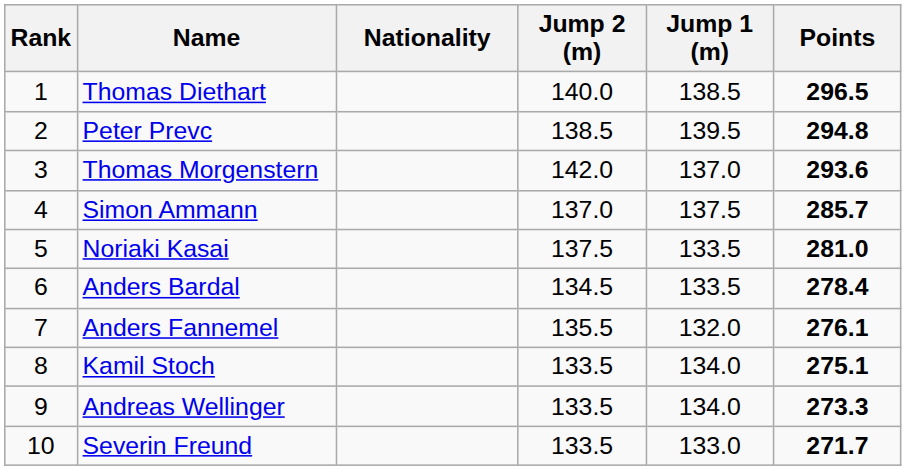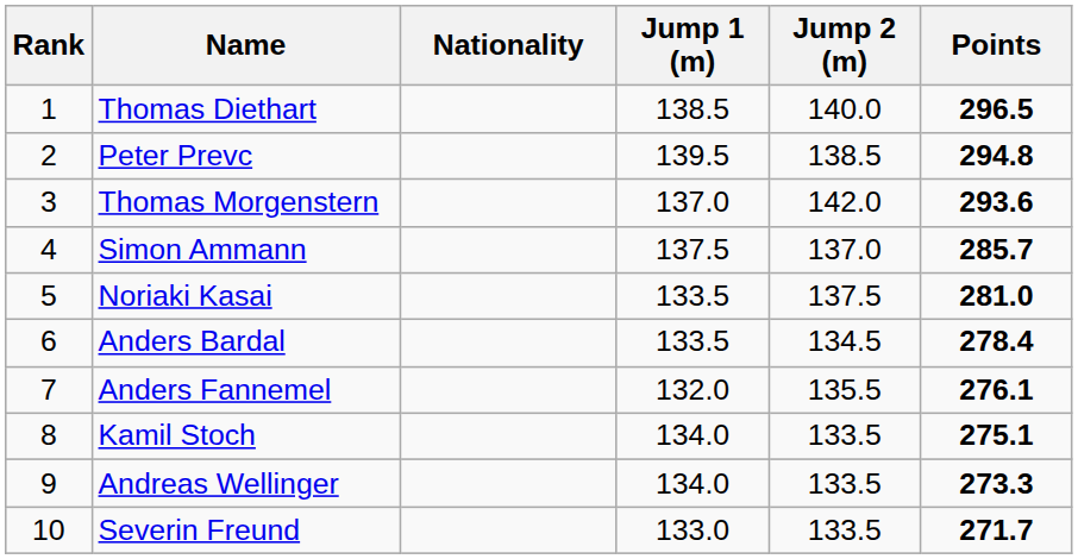columns swapped: Jump 1 (m) <-> Jump 2 (m)
